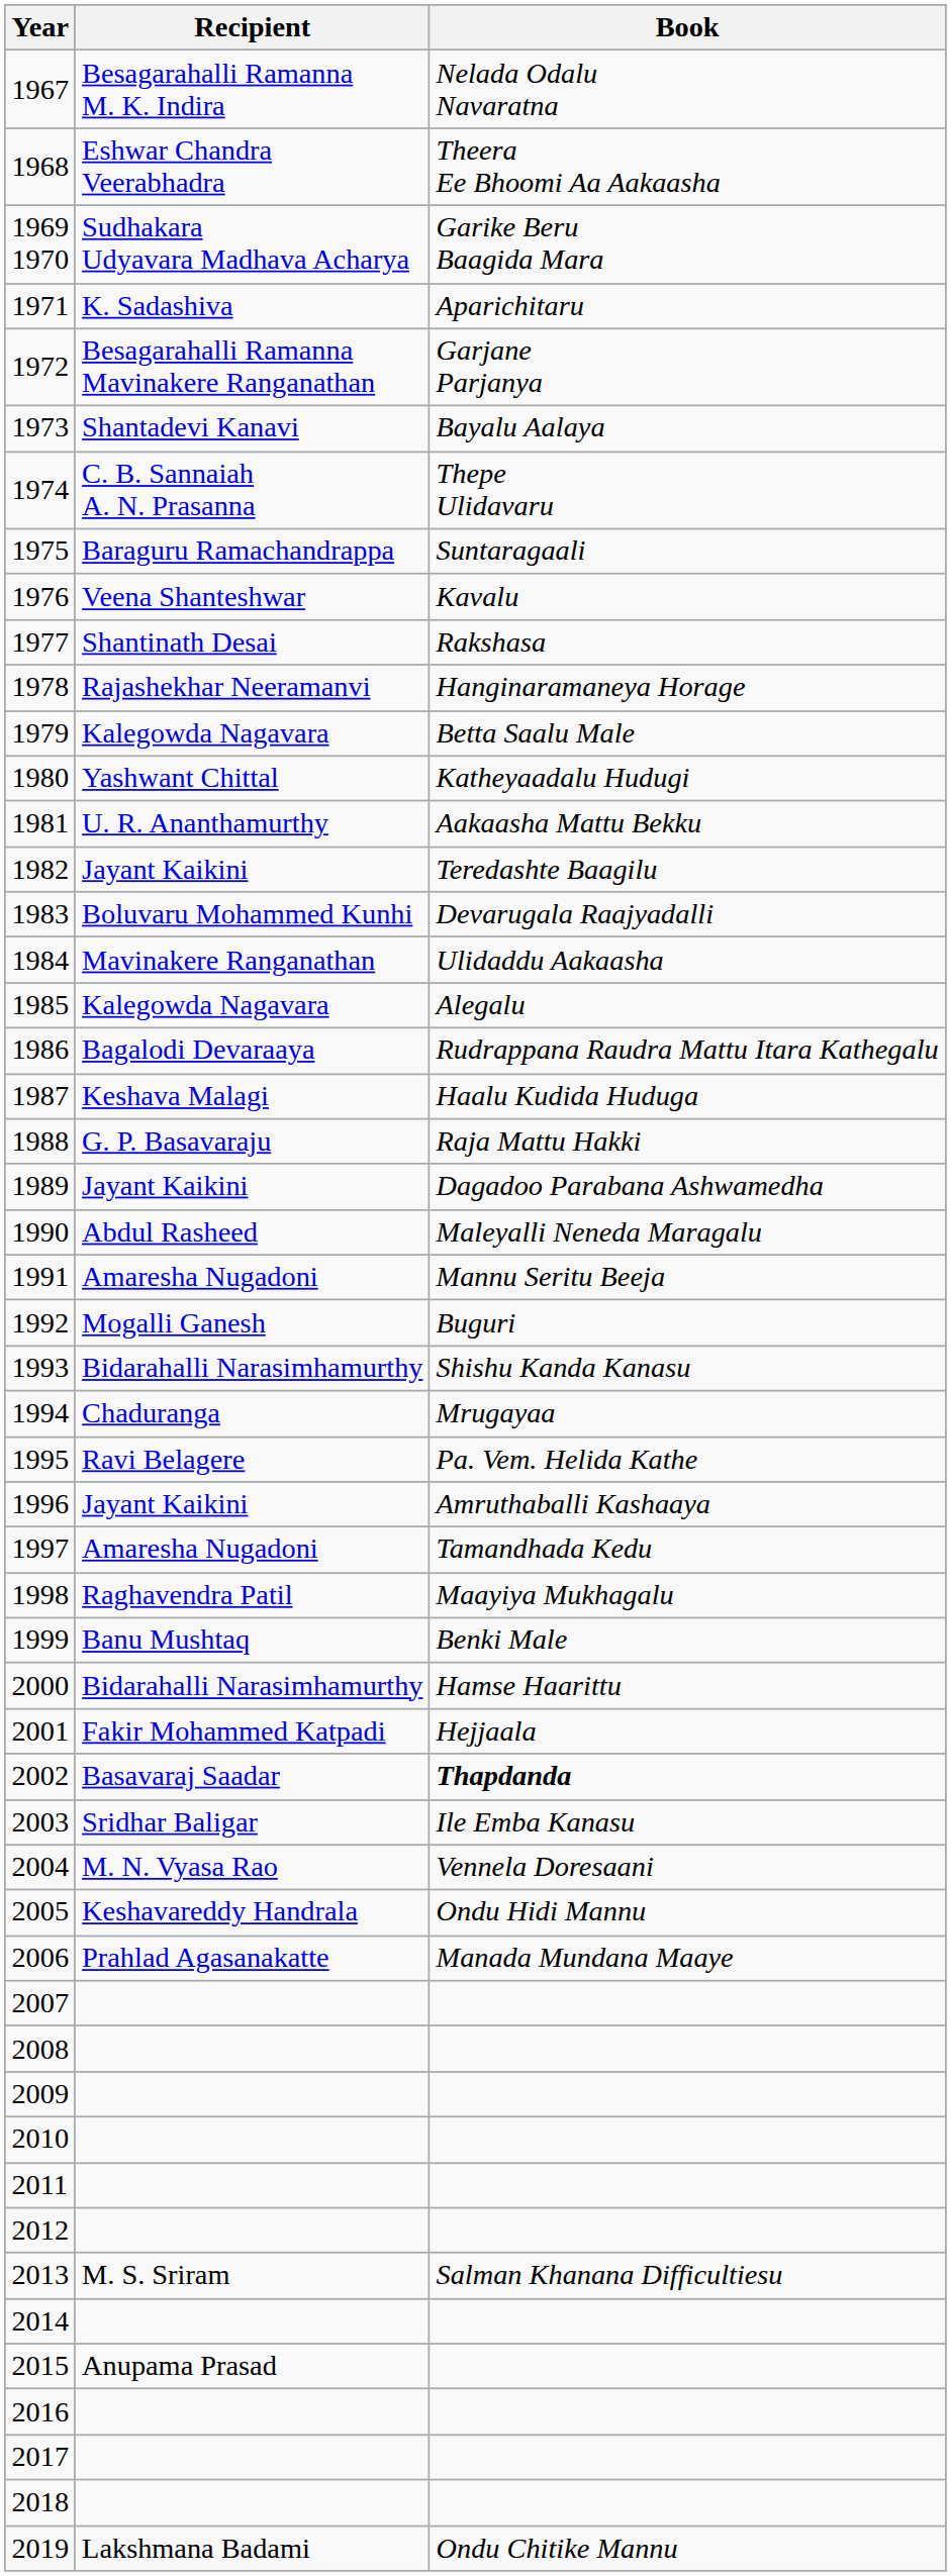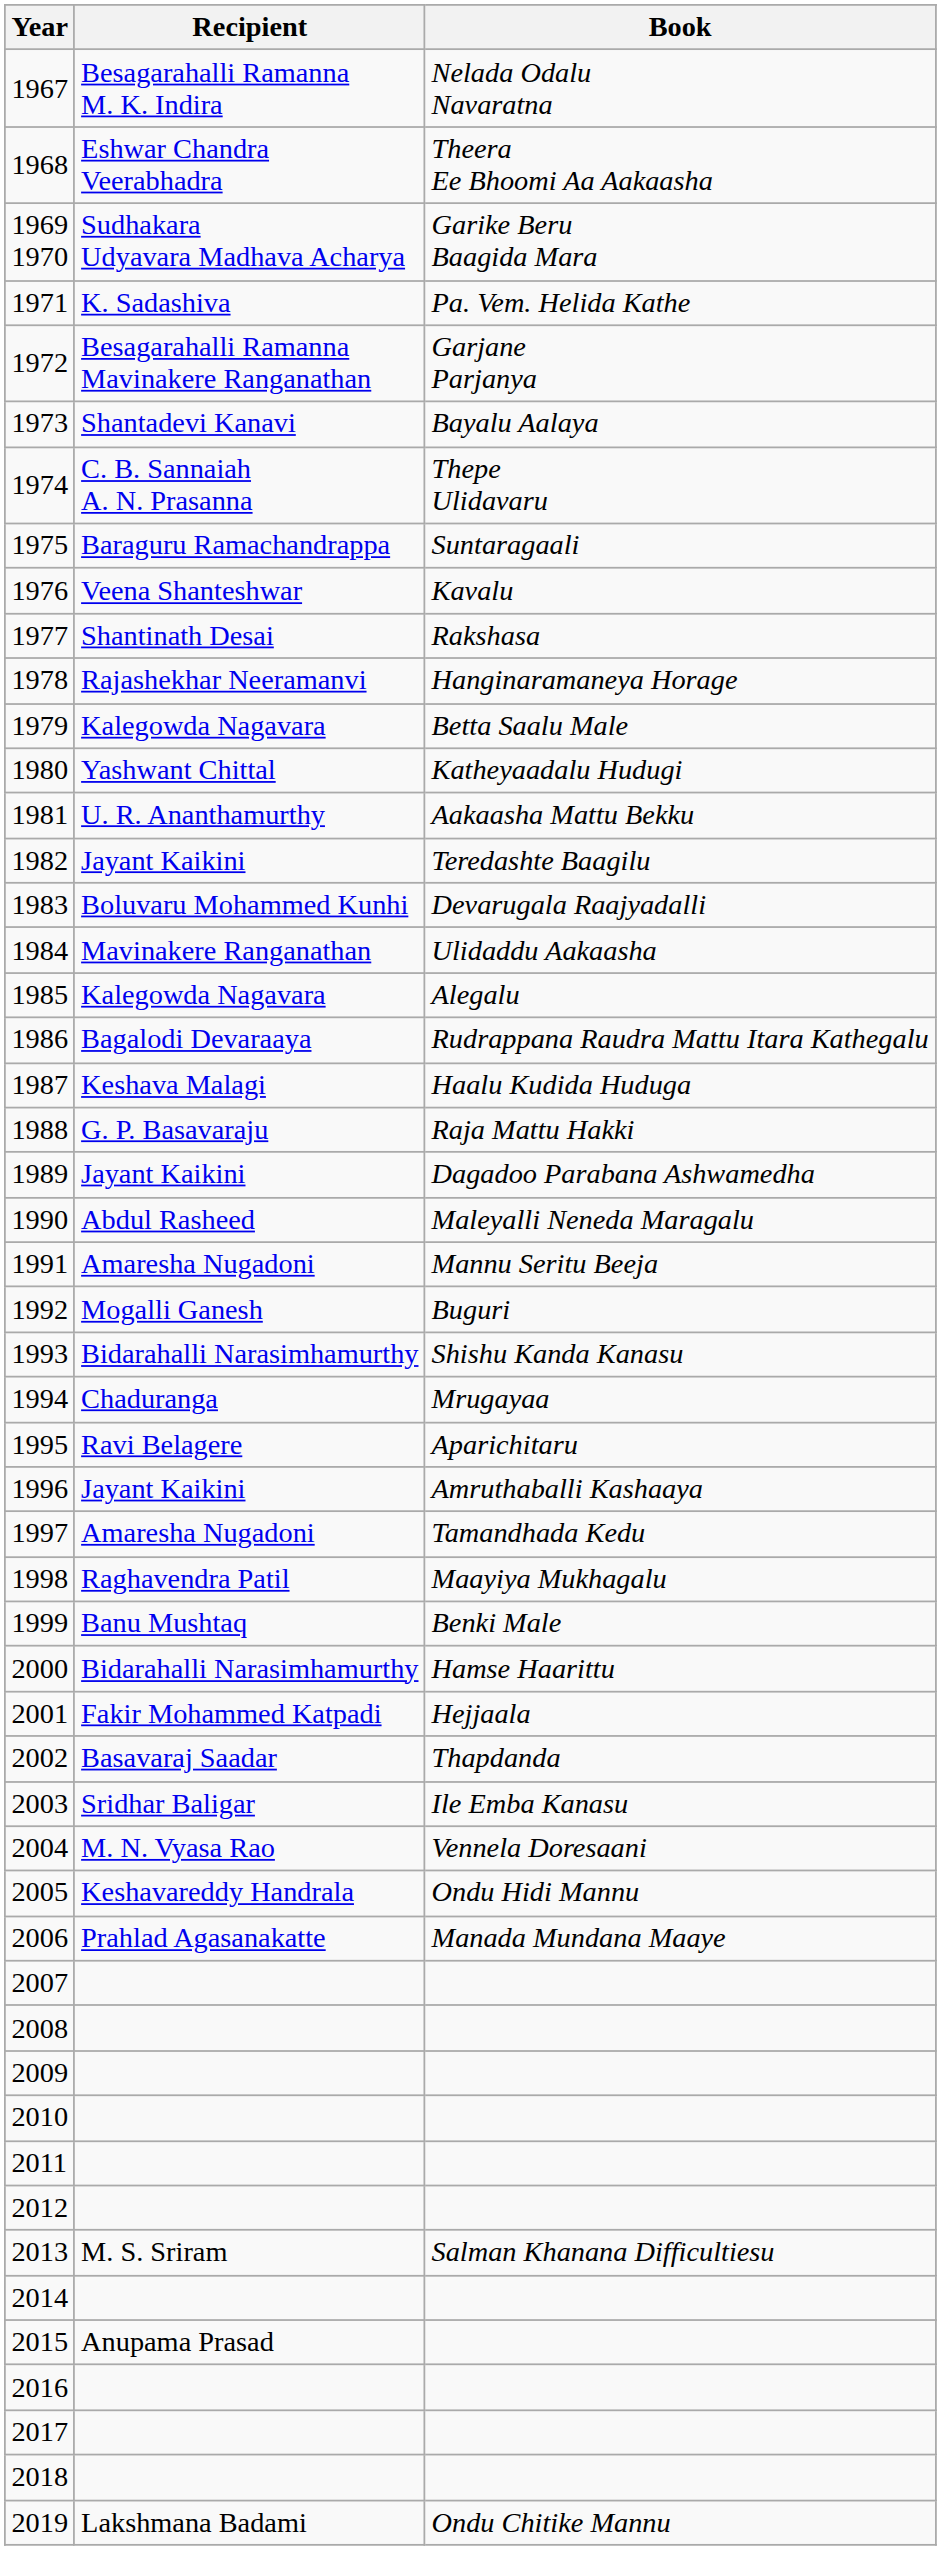1971 | Book: Aparichitaru -> Pa. Vem. Helida Kathe
1995 | Book: Pa. Vem. Helida Kathe -> Aparichitaru
2002 | Book: bold -> normal
